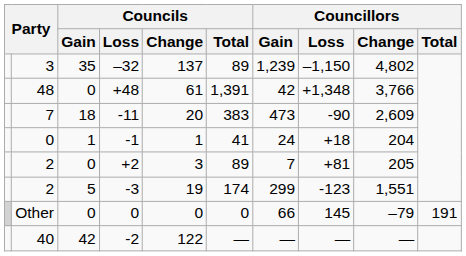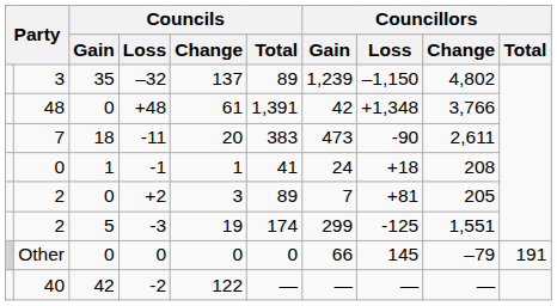-11 | Councillors / Change: 2,609 -> 2,611
-1 | Councillors / Change: 204 -> 208
-3 | Councillors / Loss: -123 -> -125
